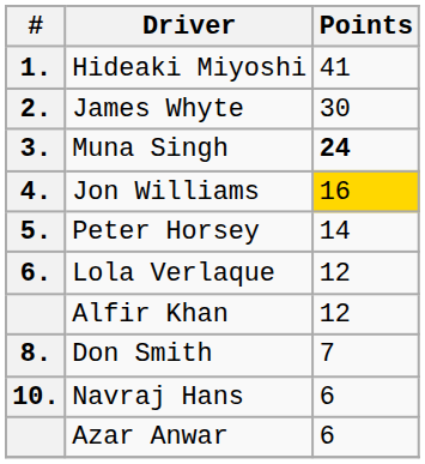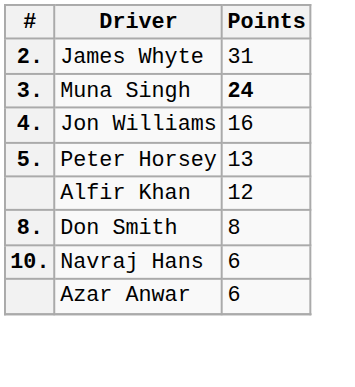- row: 1. | Hideaki Miyoshi | 41
James Whyte | Points: 30 -> 31
Jon Williams | Points: gold background -> no background
Peter Horsey | Points: 14 -> 13
- row: 6. | Lola Verlaque | 12
Don Smith | Points: 7 -> 8
